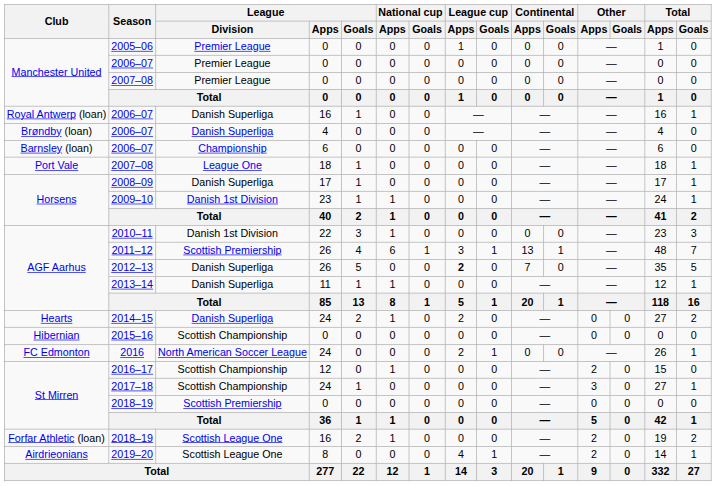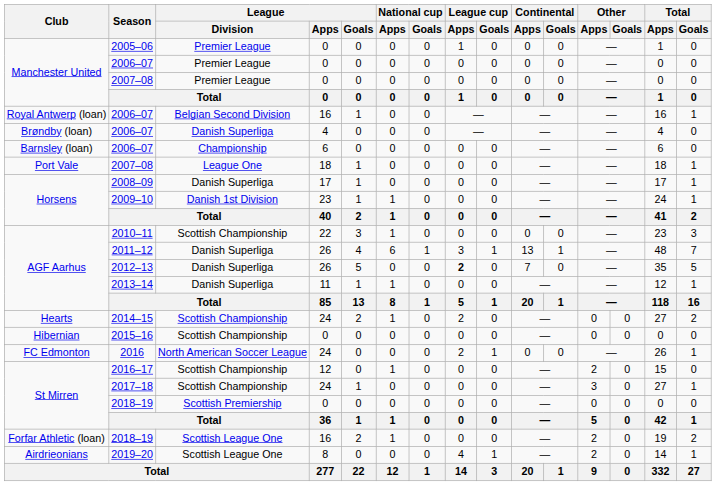Royal Antwerp (loan) / 2006–07 | League / Division: Danish Superliga -> Belgian Second Division
2010–11 | League / Division: Danish 1st Division -> Scottish Championship
2011–12 | League / Division: Scottish Premiership -> Danish Superliga
2014–15 | League / Division: Danish Superliga -> Scottish Championship
